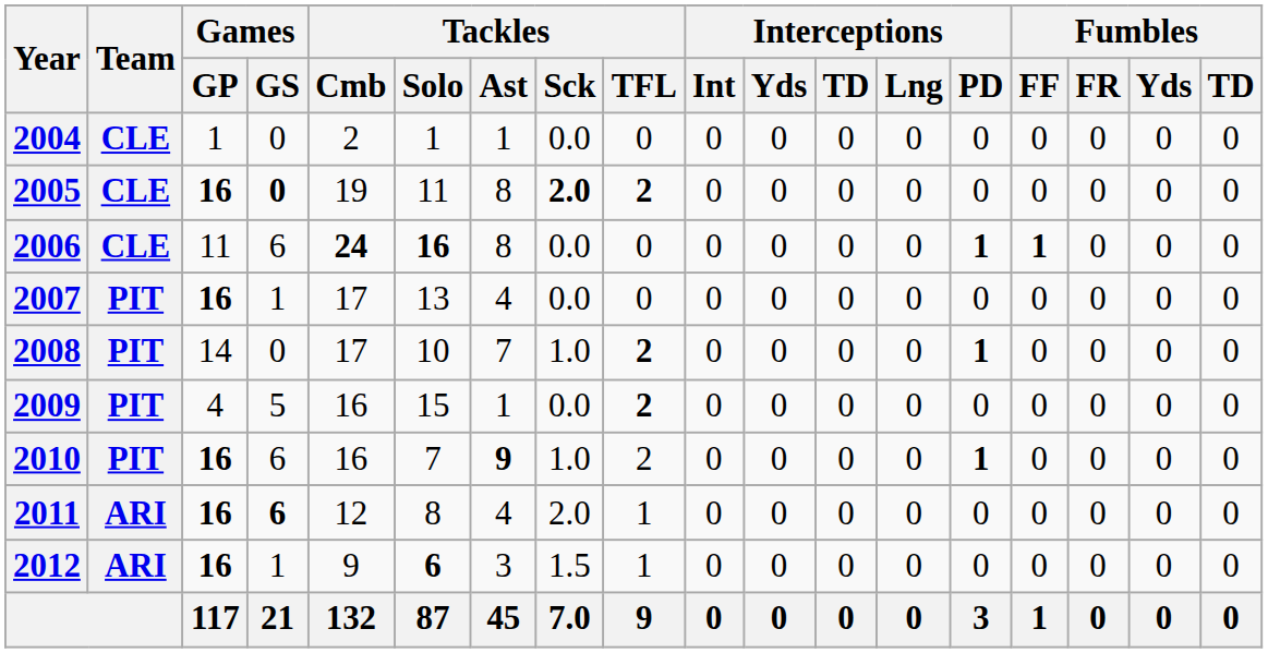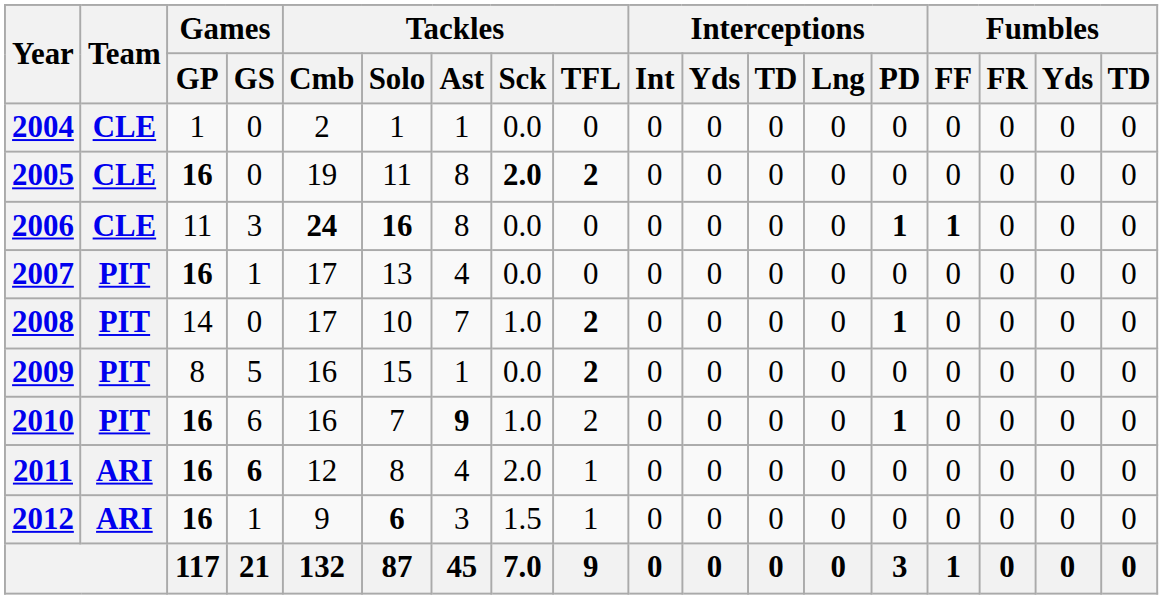2005 | Games / GS: bold -> normal
2006 | Games / GS: 6 -> 3
2009 | Games / GP: 4 -> 8
